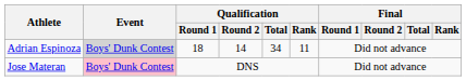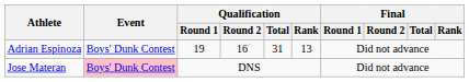Adrian Espinoza | Event: lightgrey background -> no background
Adrian Espinoza | Qualification / Round 1: 18 -> 19
Adrian Espinoza | Qualification / Round 2: 14 -> 16
Adrian Espinoza | Qualification / Total: 34 -> 31
Adrian Espinoza | Qualification / Rank: 11 -> 13
